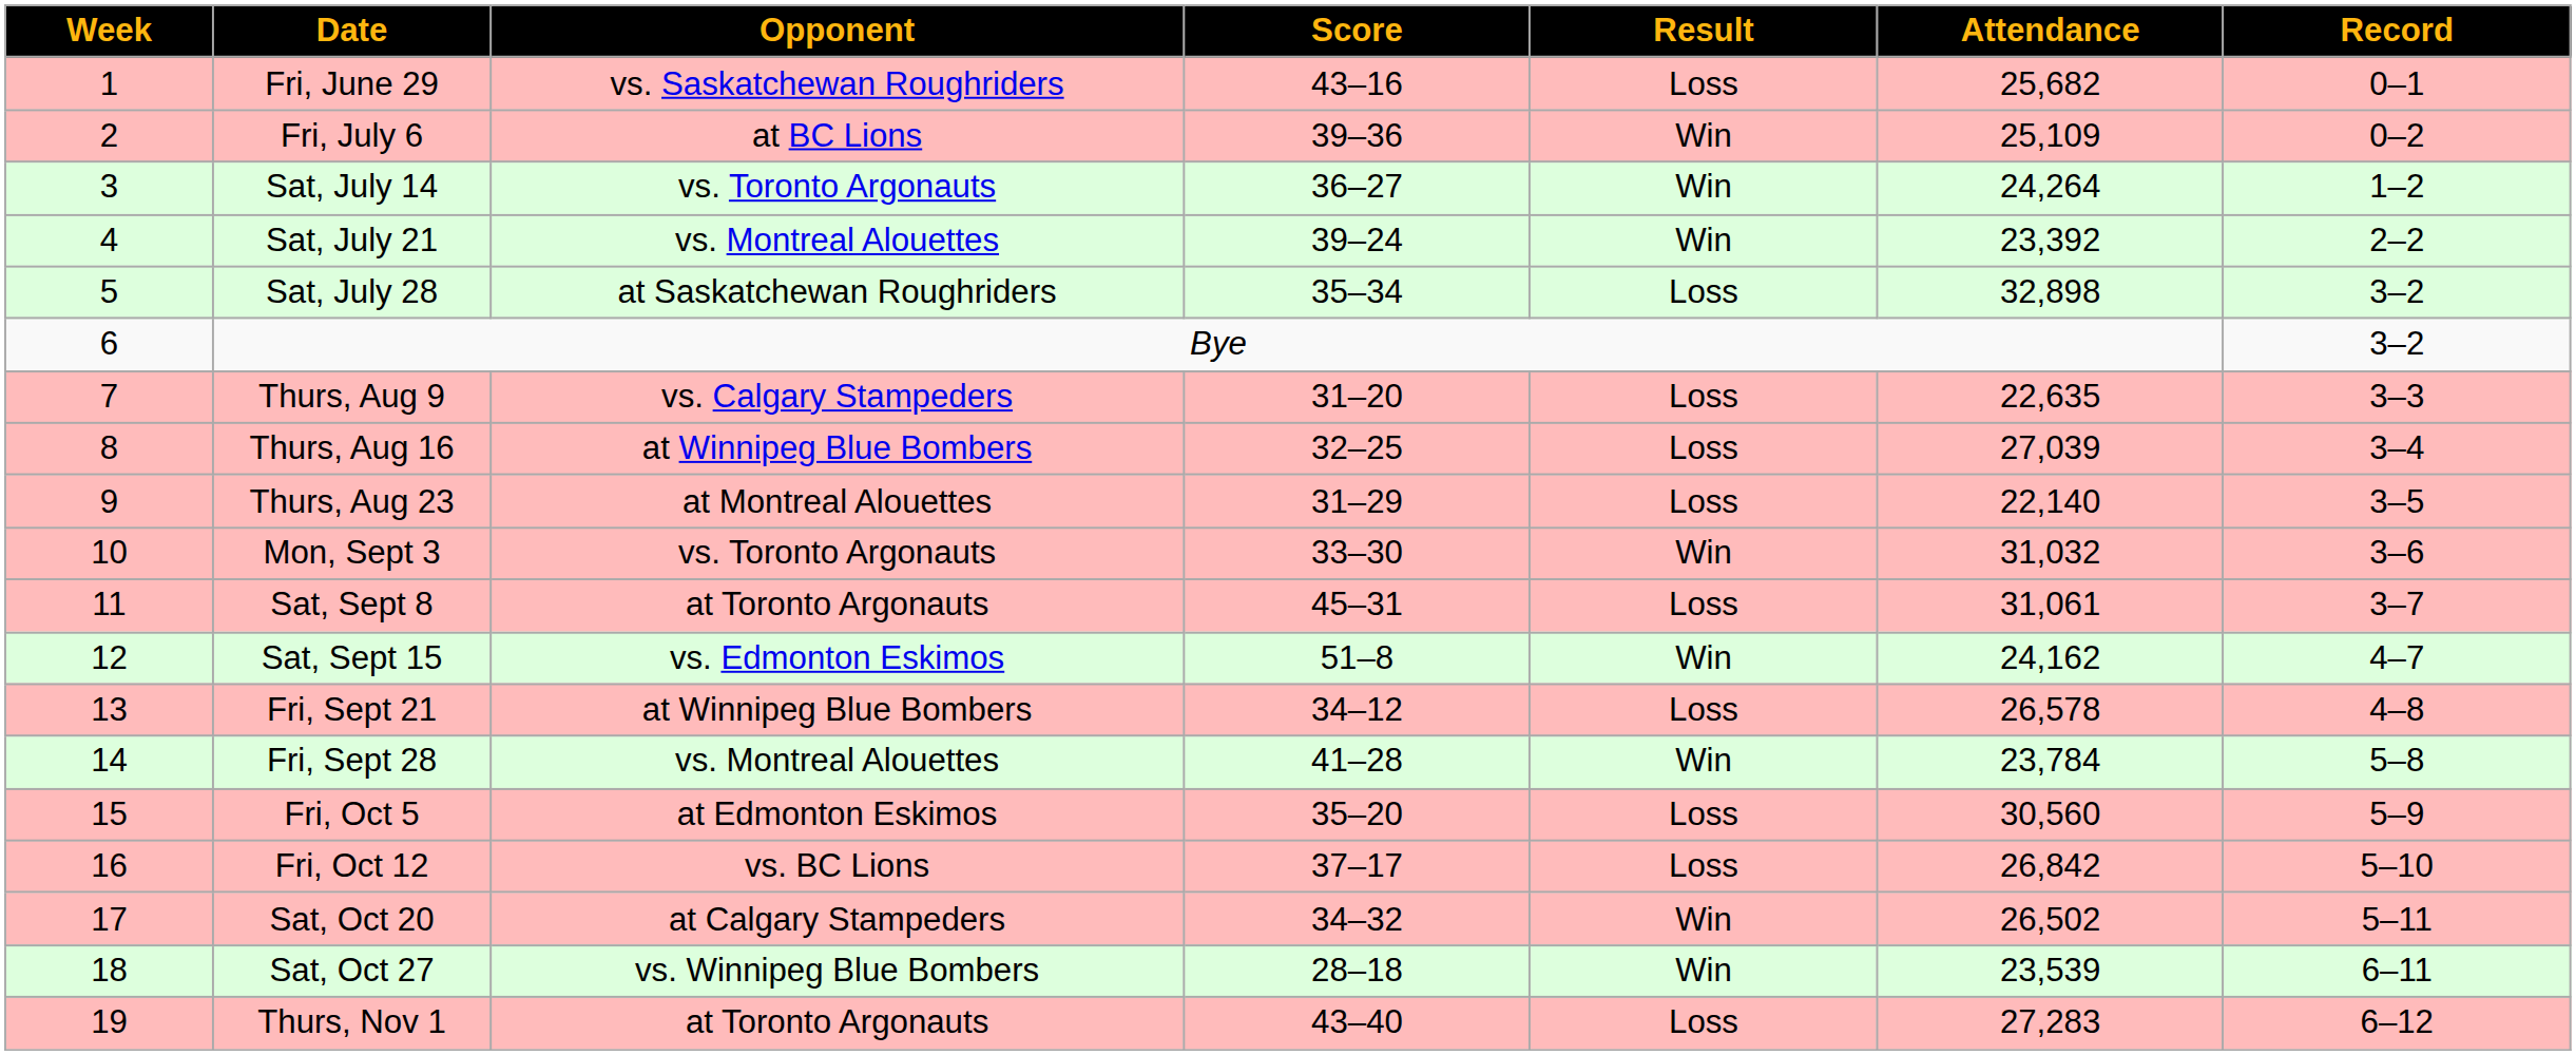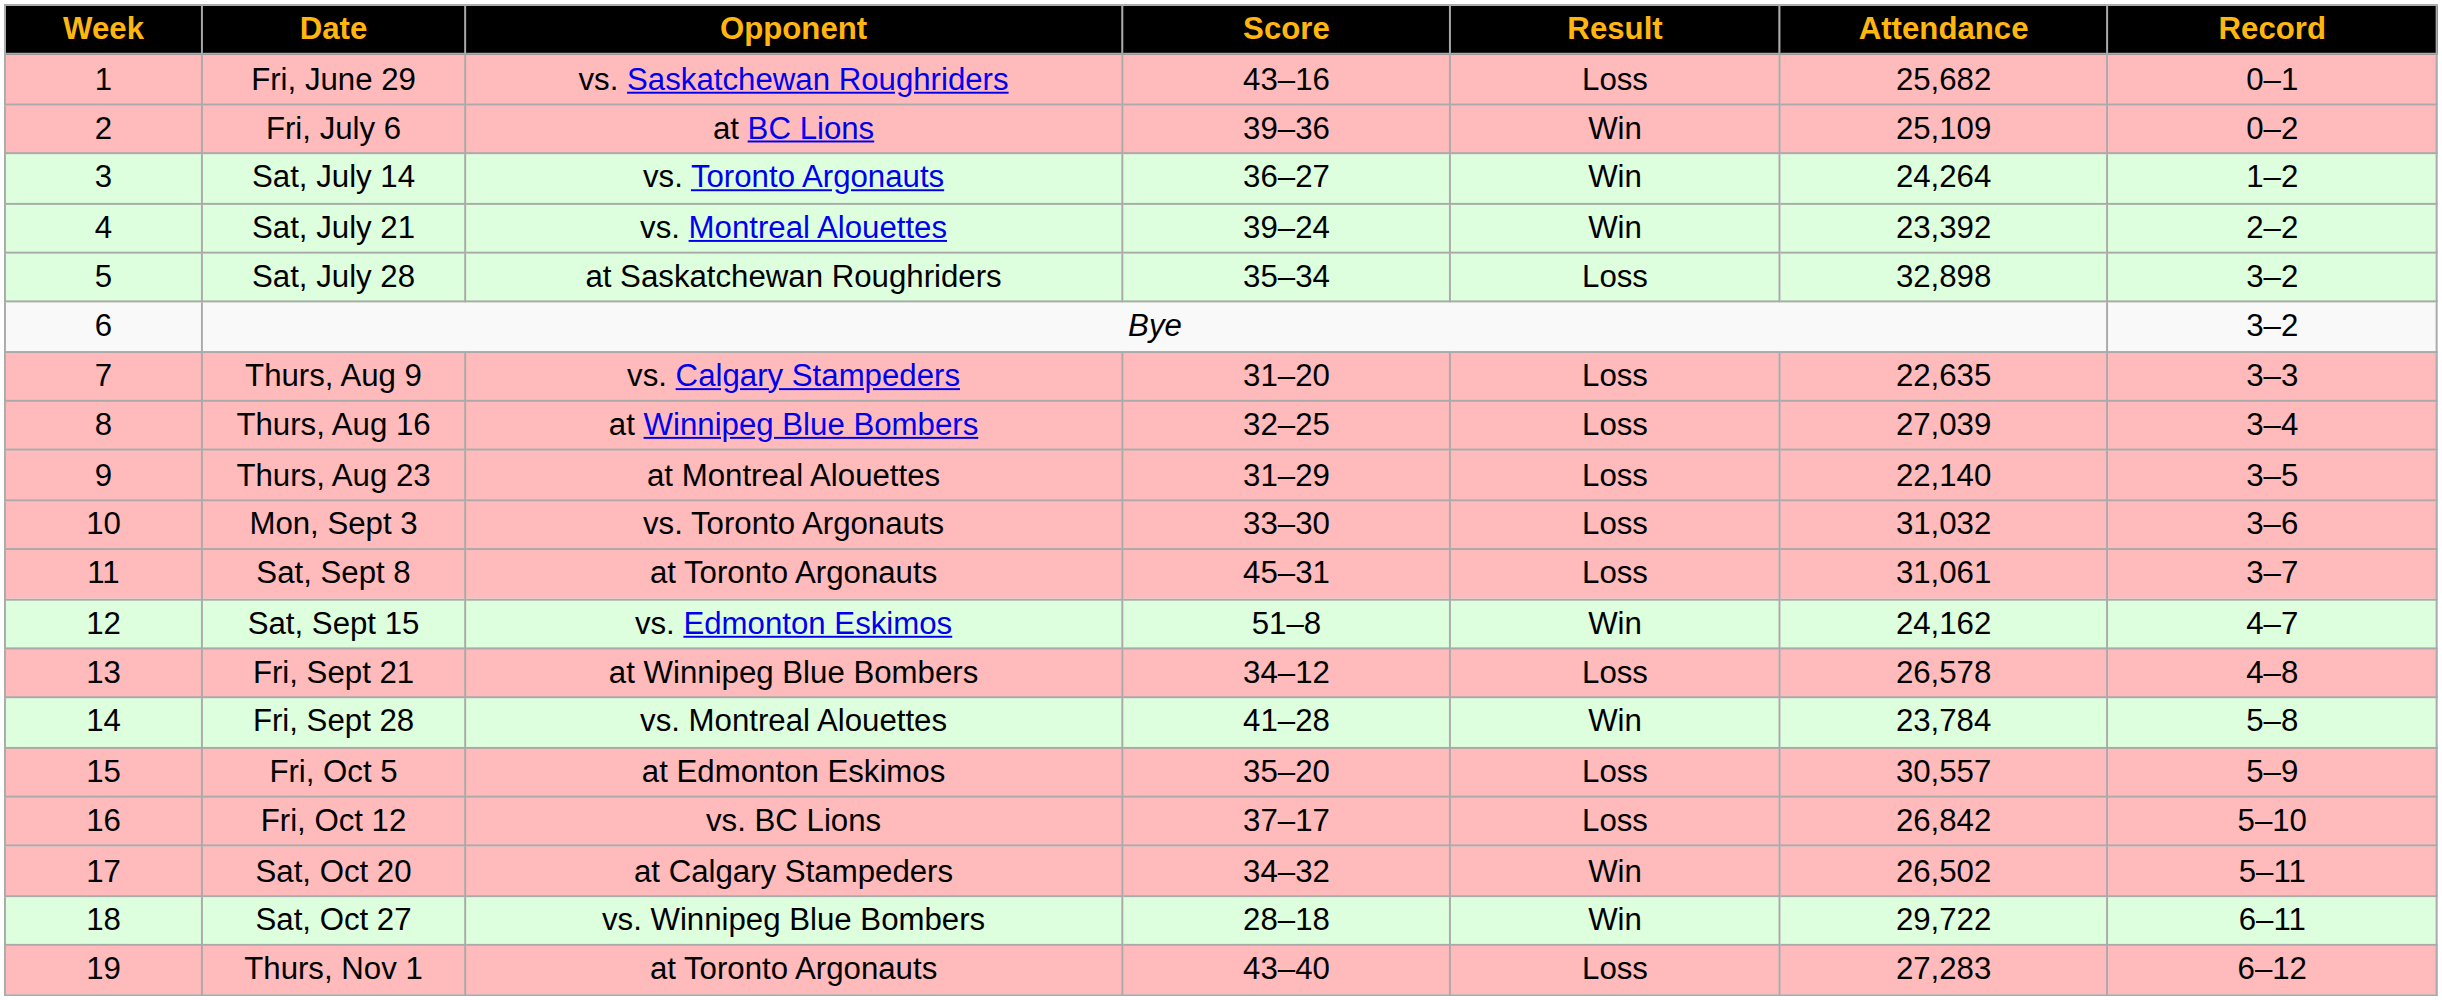Mon, Sept 3 | Result: Win -> Loss
Fri, Oct 5 | Attendance: 30,560 -> 30,557
Sat, Oct 27 | Attendance: 23,539 -> 29,722
